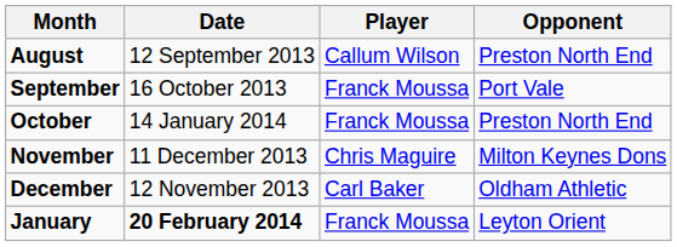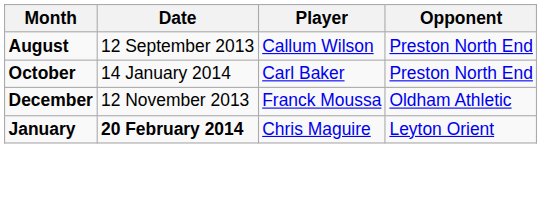- row: September | 16 October 2013 | Franck Moussa | Port Vale
October | Player: Franck Moussa -> Carl Baker
- row: November | 11 December 2013 | Chris Maguire | Milton Keynes Dons
December | Player: Carl Baker -> Franck Moussa
January | Player: Franck Moussa -> Chris Maguire
